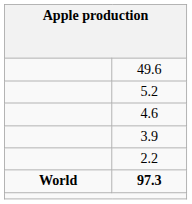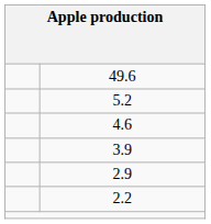+ row: 2.9
- row: World | 97.3
